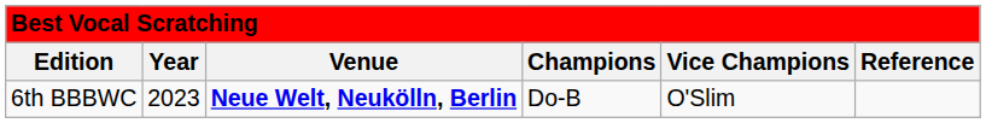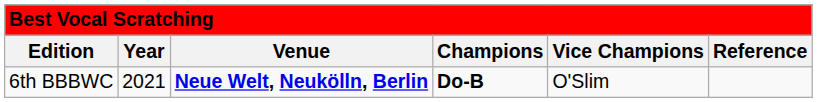6th BBBWC | column 2: 2023 -> 2021
6th BBBWC | column 4: normal -> bold
